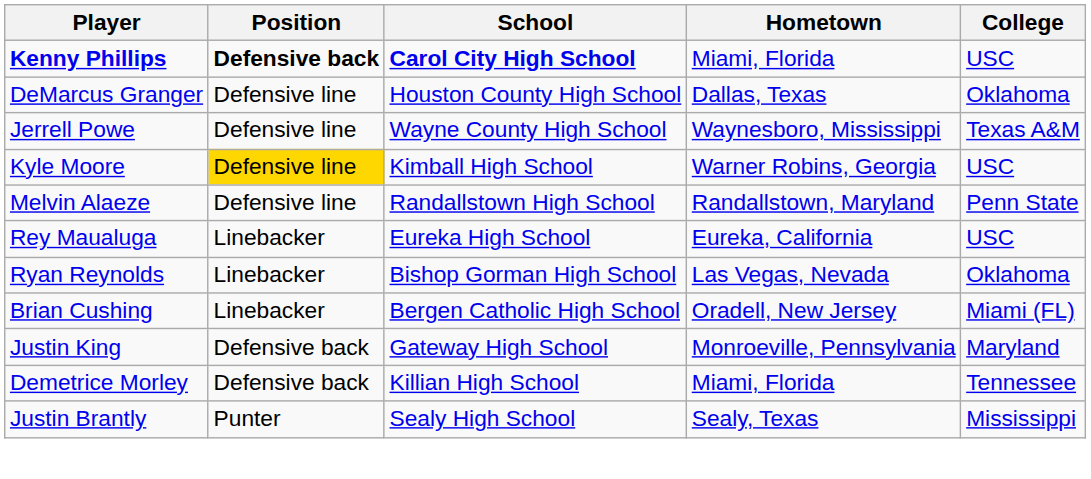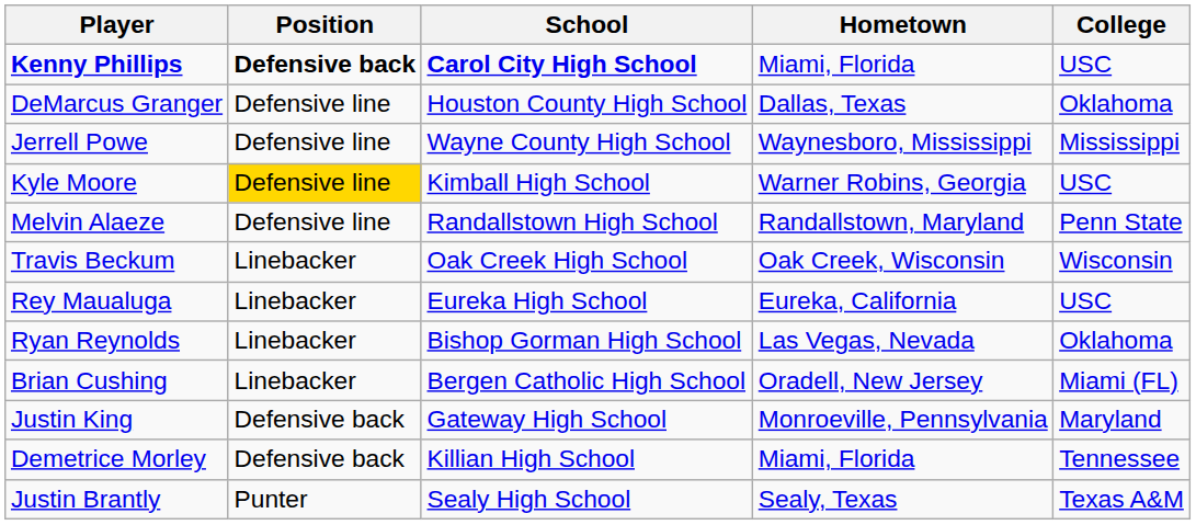Jerrell Powe | College: Texas A&M -> Mississippi
+ row: Travis Beckum | Linebacker | Oak Creek High School | Oak Creek, Wisconsin | Wisconsin
Justin Brantly | College: Mississippi -> Texas A&M
